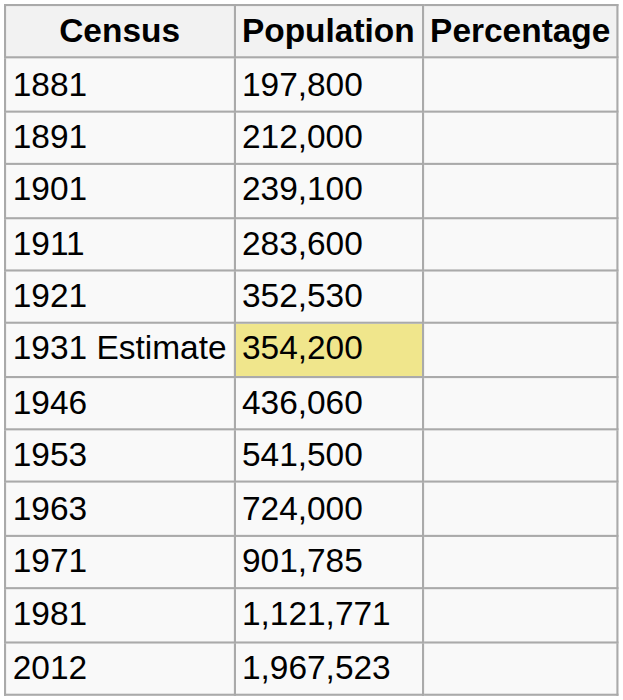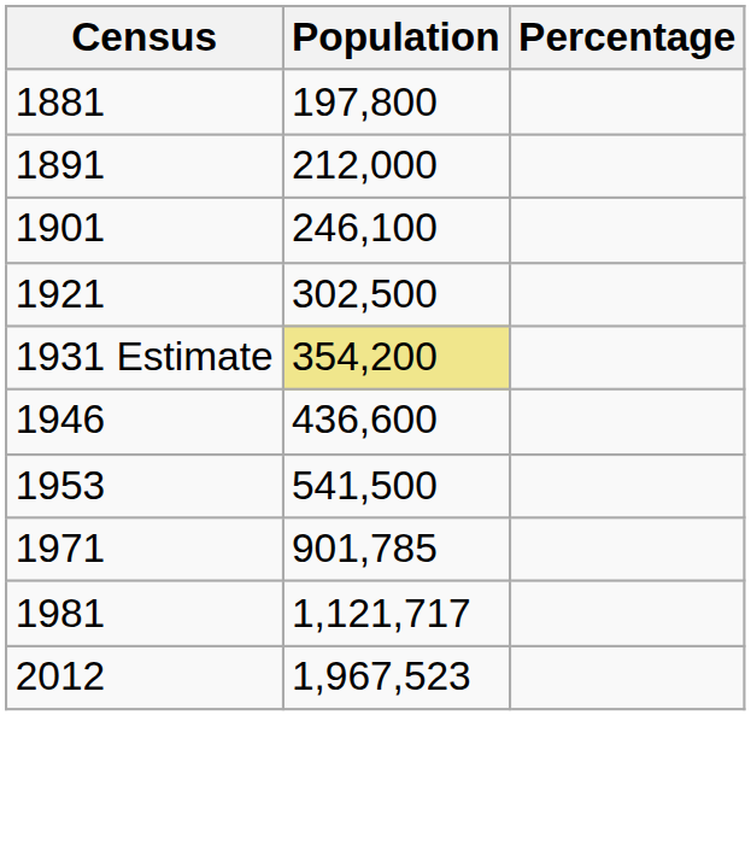1901 | Population: 239,100 -> 246,100
- row: 1911 | 283,600
1921 | Population: 352,530 -> 302,500
1946 | Population: 436,060 -> 436,600
- row: 1963 | 724,000
1981 | Population: 1,121,771 -> 1,121,717
